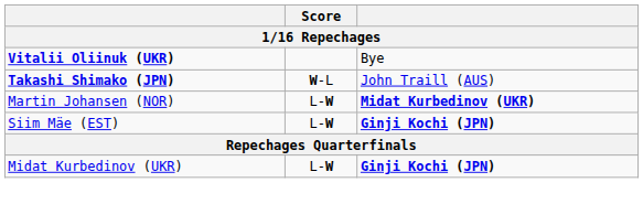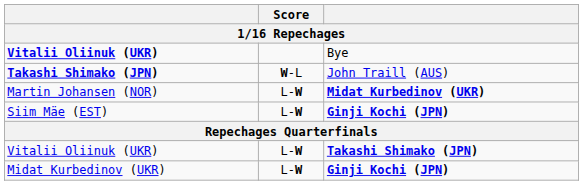+ row: Vitalii Oliinuk (UKR) | L-W | Takashi Shimako (JPN)
